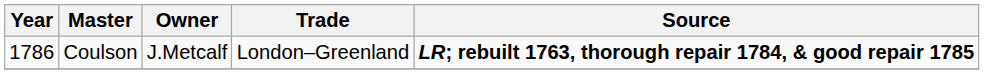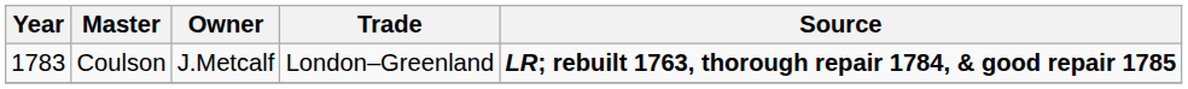Coulson | Year: 1786 -> 1783
